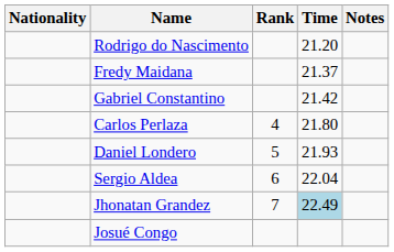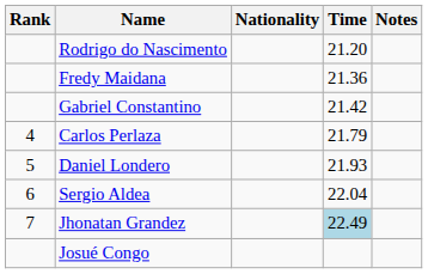columns swapped: Rank <-> Nationality
Fredy Maidana | Time: 21.37 -> 21.36
Carlos Perlaza | Time: 21.80 -> 21.79
